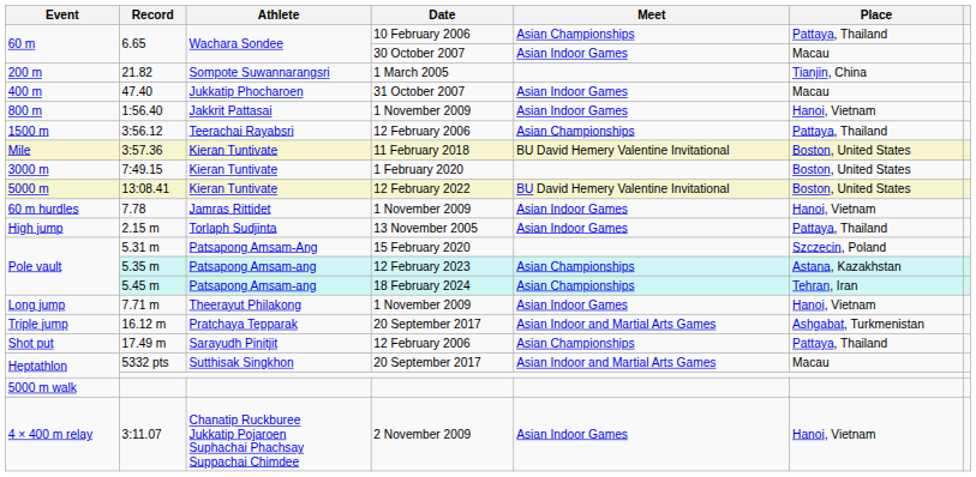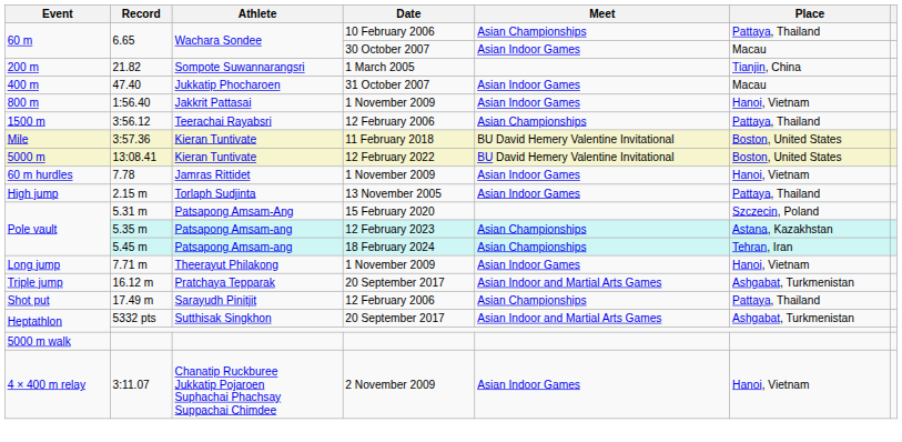- row: 3000 m | 7:49.15 | Kieran Tuntivate | 1 February 2020 | Boston, United States
5332 pts | Place: Macau -> Ashgabat, Turkmenistan
